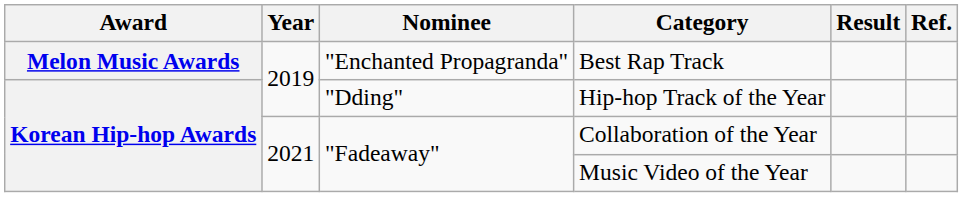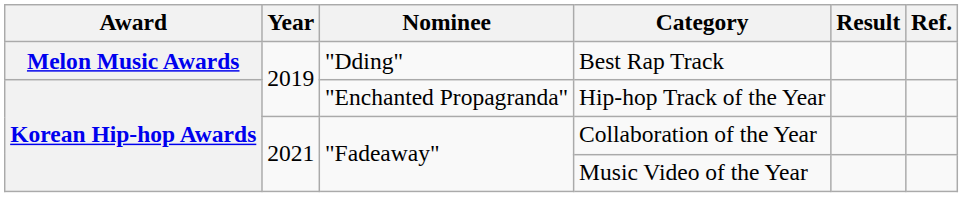Best Rap Track | Nominee: "Enchanted Propagranda" -> "Dding"
Hip-hop Track of the Year | Nominee: "Dding" -> "Enchanted Propagranda"
